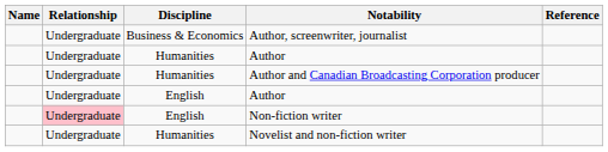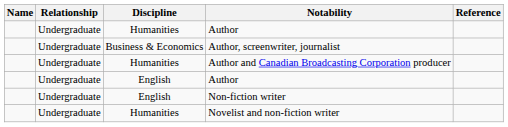rows swapped: Humanities / Author <-> Author, screenwriter, journalist
Non-fiction writer | Relationship: pink background -> no background
